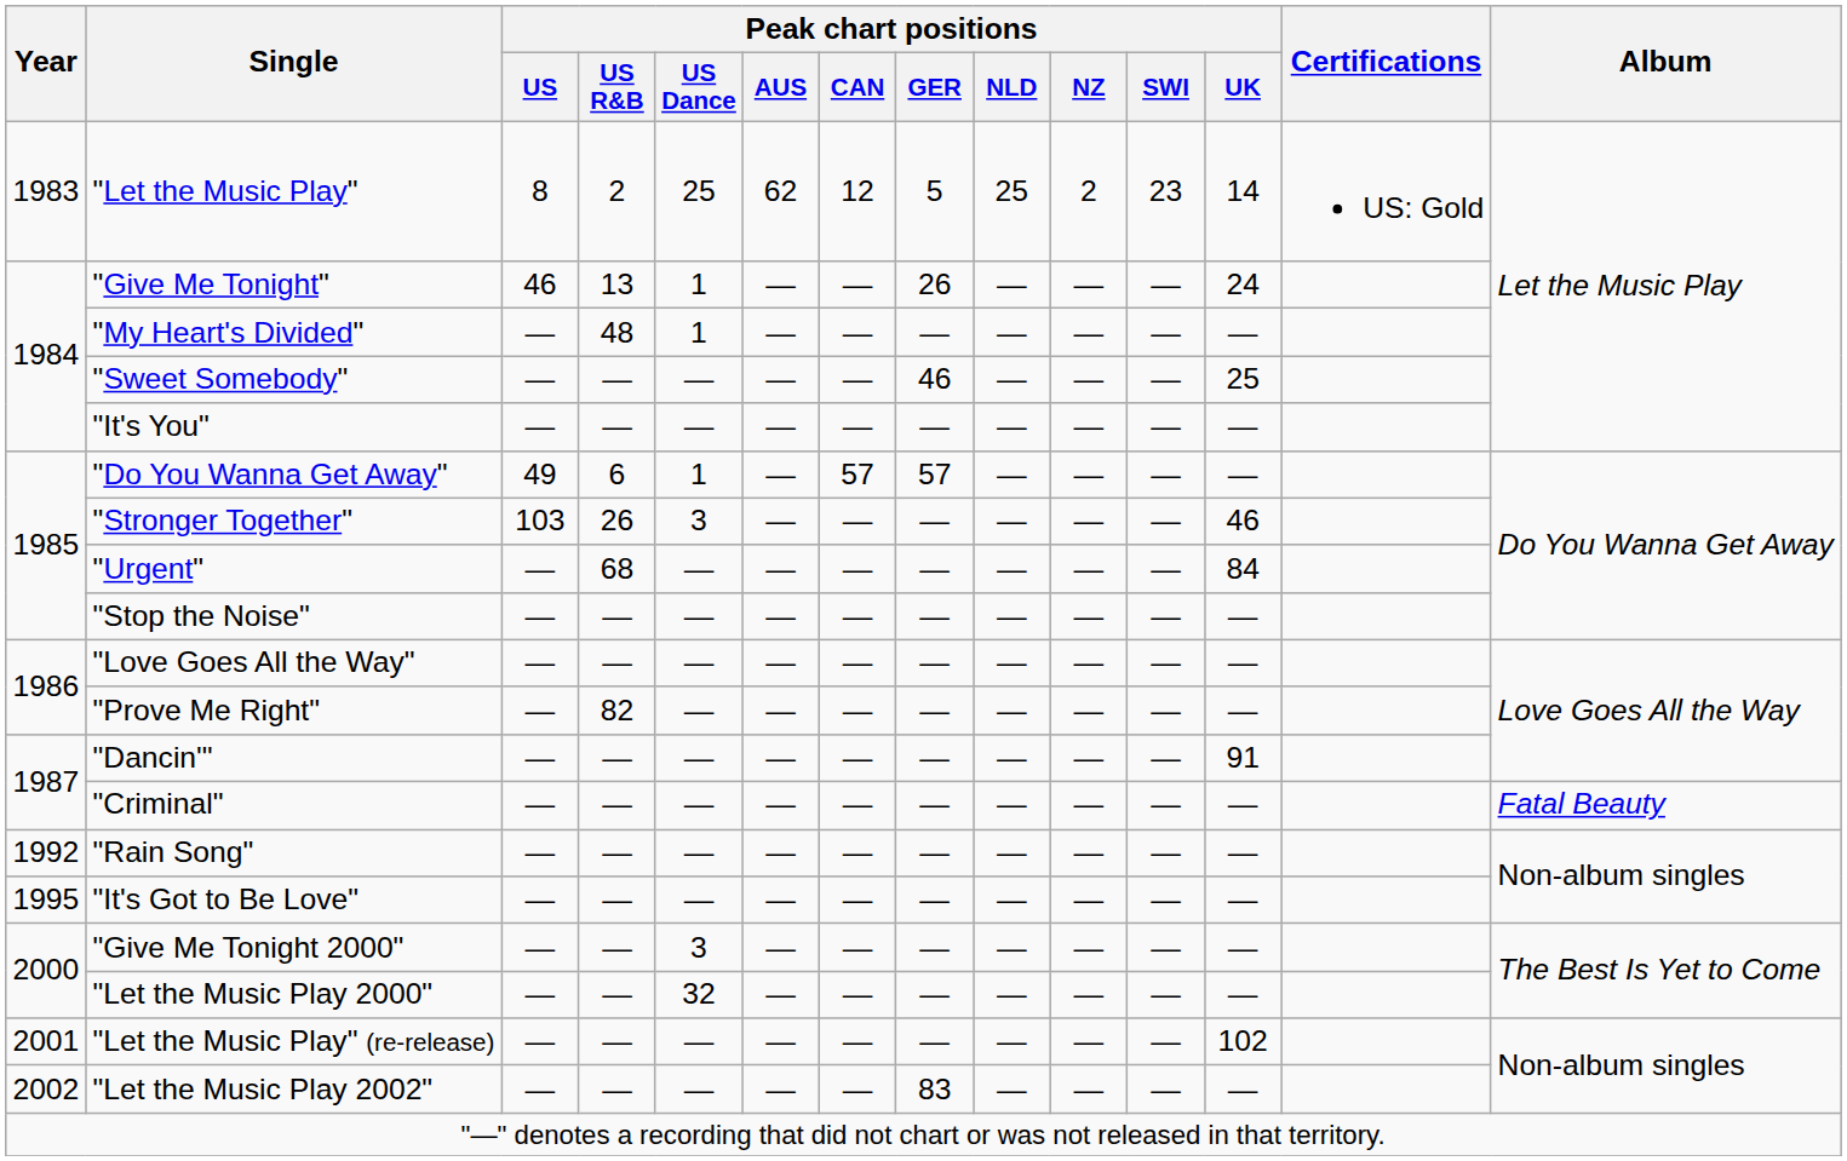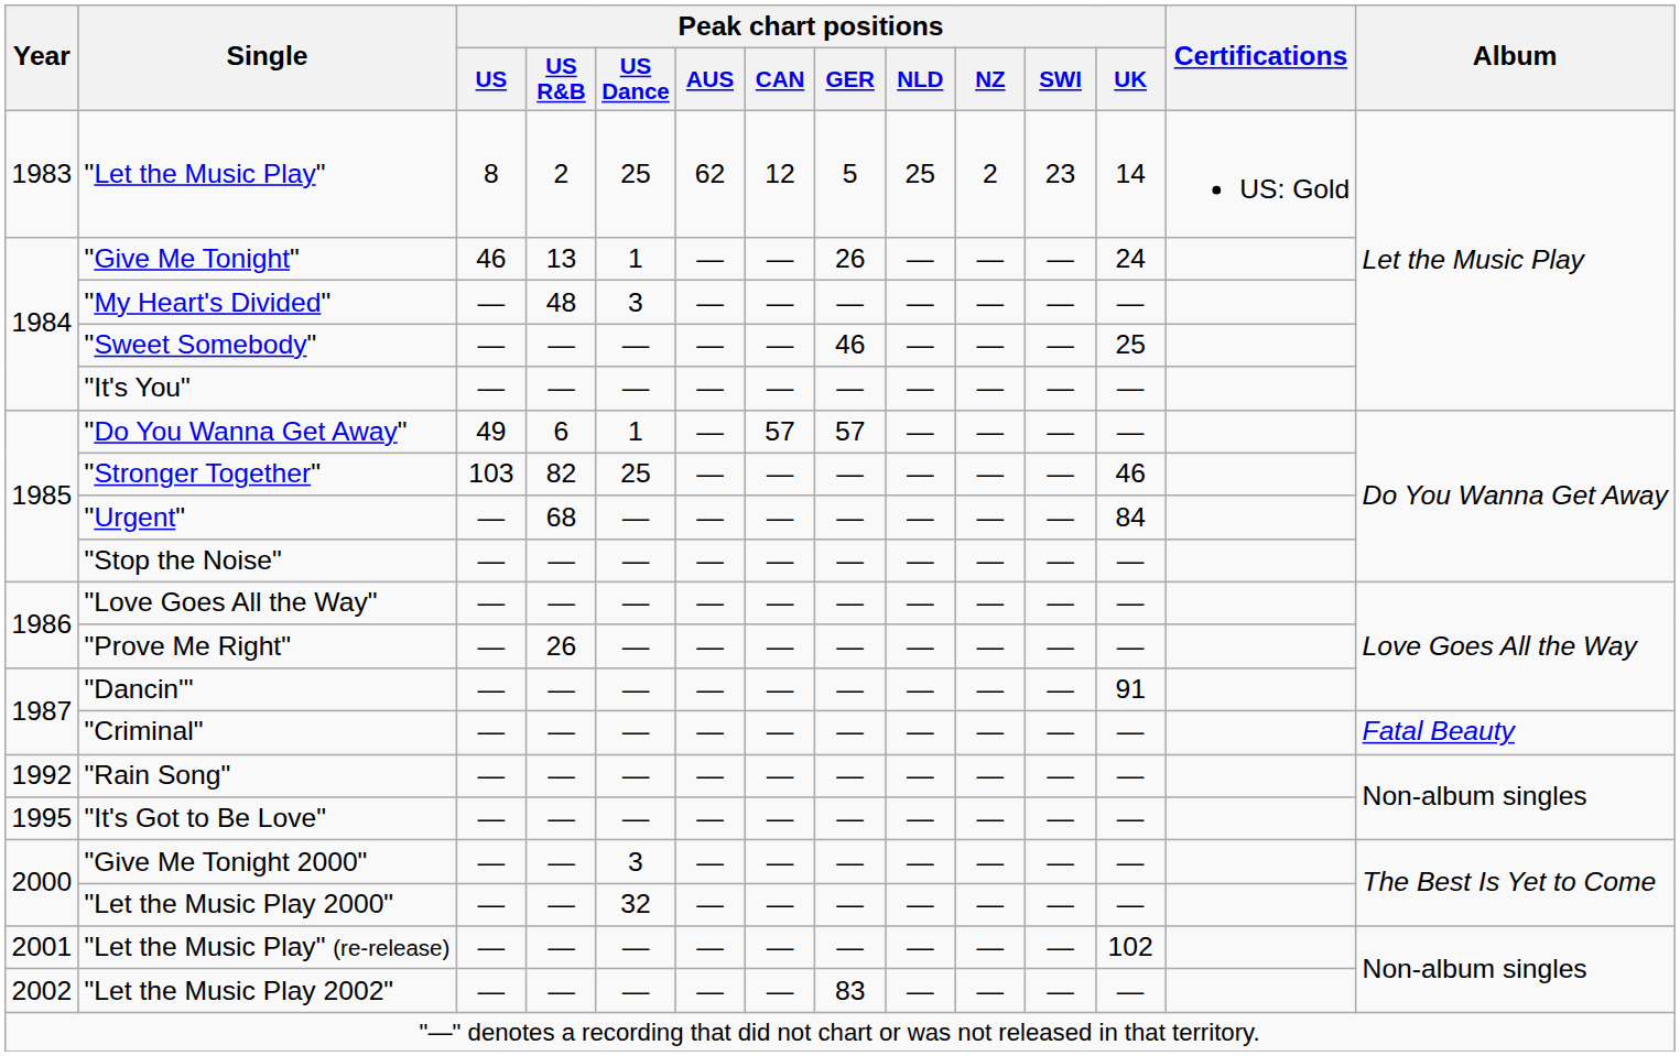"My Heart's Divided" | Peak chart positions / US Dance: 1 -> 3
"Stronger Together" | Peak chart positions / US R&B: 26 -> 82
"Stronger Together" | Peak chart positions / US Dance: 3 -> 25
"Prove Me Right" | Peak chart positions / US R&B: 82 -> 26
